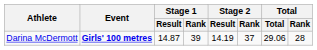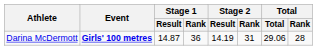Darina McDermott | Stage 1 / Rank: 39 -> 36
Darina McDermott | Stage 2 / Rank: 37 -> 31
